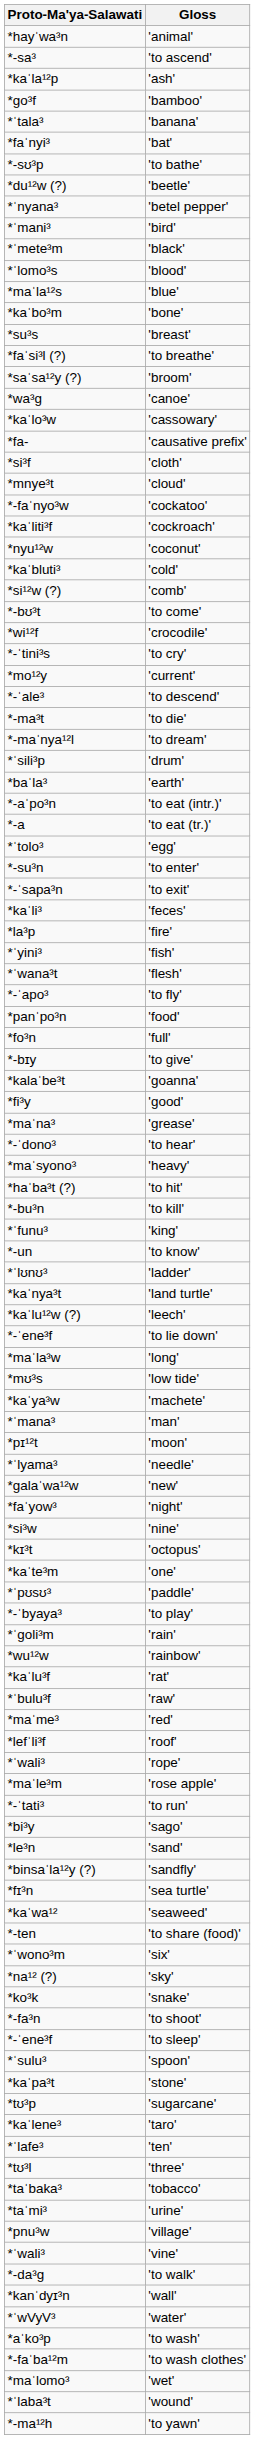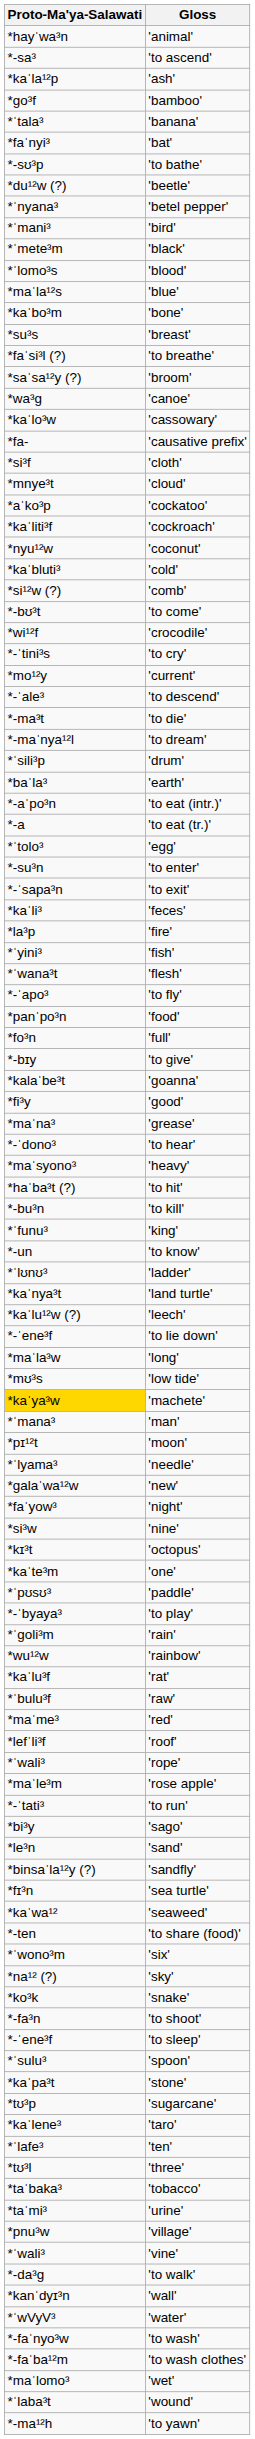'cockatoo' | Proto-Ma'ya-Salawati: *-faˈnyo³w -> *aˈko³p
'machete' | Proto-Ma'ya-Salawati: no background -> gold background
'to wash' | Proto-Ma'ya-Salawati: *aˈko³p -> *-faˈnyo³w
